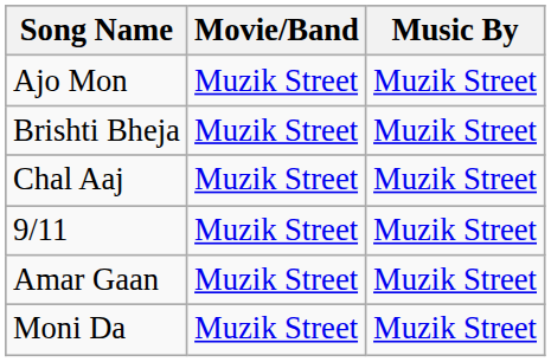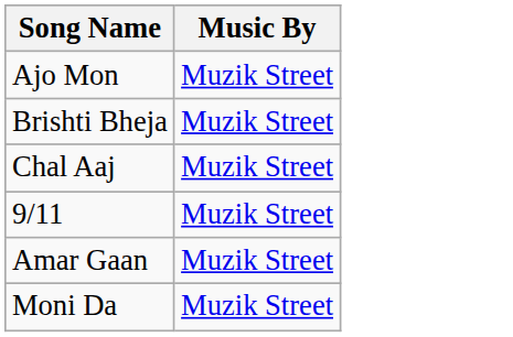- column: Movie/Band | Muzik Street | Muzik Street | Muzik Street | Muzik Street | Muzik Street | Muzik Street
